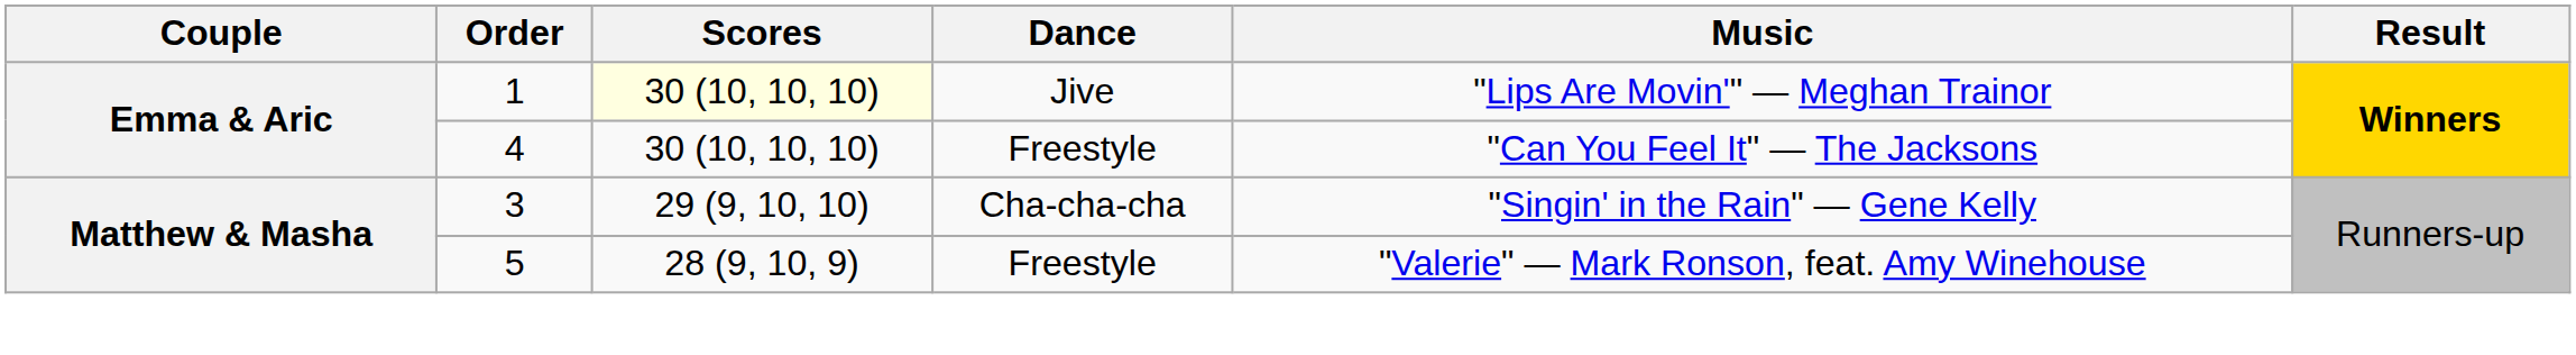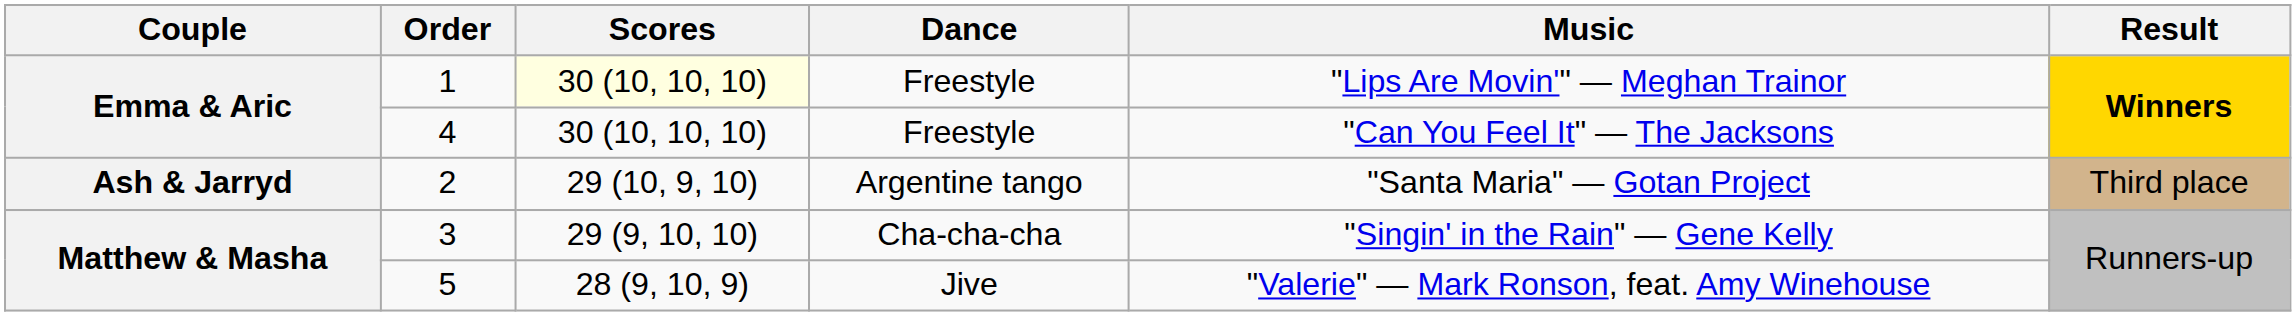1 | Dance: Jive -> Freestyle
+ row: Ash & Jarryd | 2 | 29 (10, 9, 10) | Argentine tango | "Santa Maria" — Gotan Project | Third place
5 | Dance: Freestyle -> Jive
